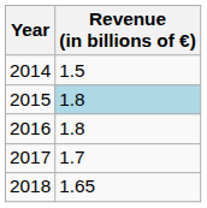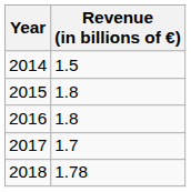2015 | Revenue (in billions of €): lightblue background -> no background
2018 | Revenue (in billions of €): 1.65 -> 1.78
